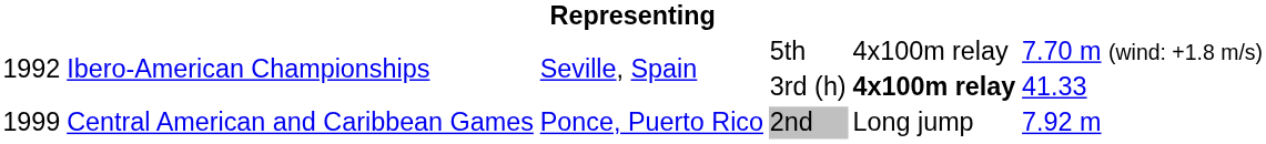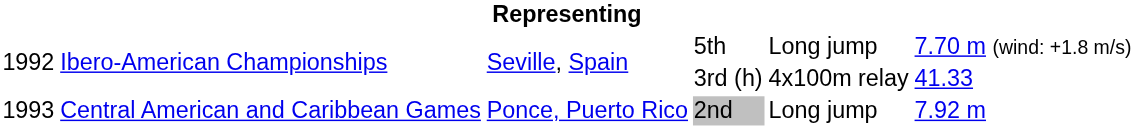5th | column 5: 4x100m relay -> Long jump
3rd (h) | column 5: bold -> normal
2nd | column 1: 1999 -> 1993
